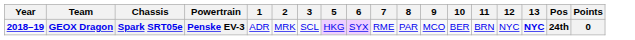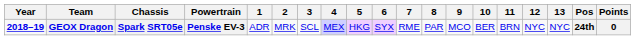+ column: 4 | MEX
GEOX Dragon | 13: bold -> normal
